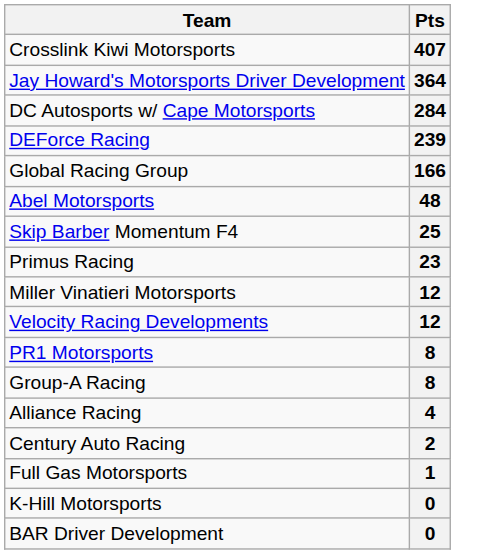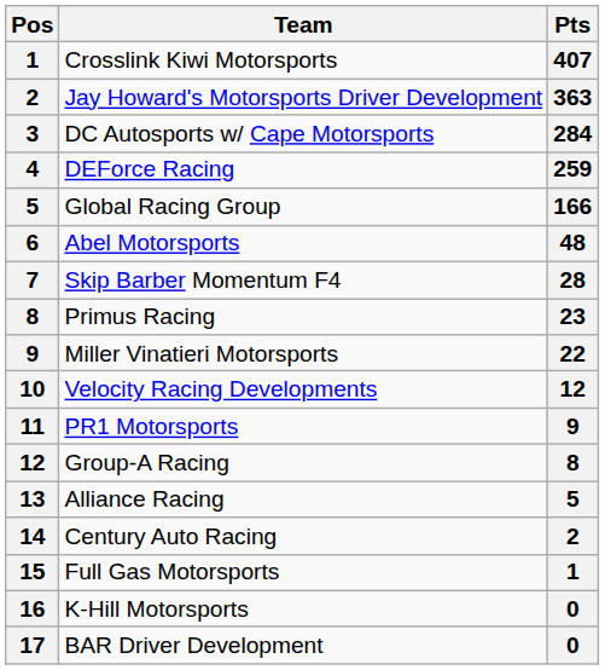+ column: Pos | 1 | 2 | 3 | 4 | 5 | 6 | 7 | 8 | 9 | 10 | 11 | 12 | 13 | 14 | 15 | 16 | 17
Jay Howard's Motorsports Driver Development | Pts: 364 -> 363
DEForce Racing | Pts: 239 -> 259
Skip Barber Momentum F4 | Pts: 25 -> 28
Miller Vinatieri Motorsports | Pts: 12 -> 22
PR1 Motorsports | Pts: 8 -> 9
Alliance Racing | Pts: 4 -> 5
